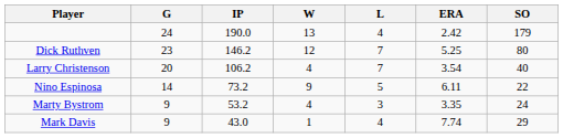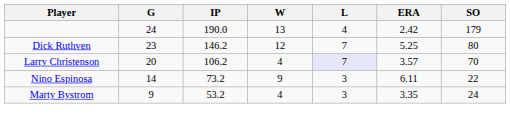Larry Christenson | L: no background -> lavender background
Larry Christenson | ERA: 3.54 -> 3.57
Larry Christenson | SO: 40 -> 70
Nino Espinosa | L: 5 -> 3
- row: Mark Davis | 9 | 43.0 | 1 | 4 | 7.74 | 29
